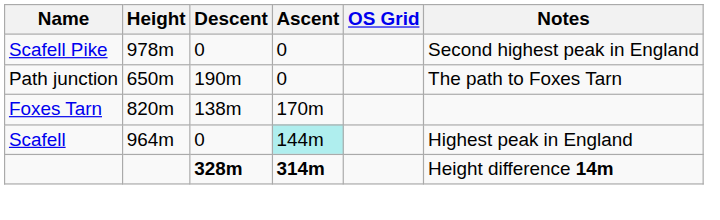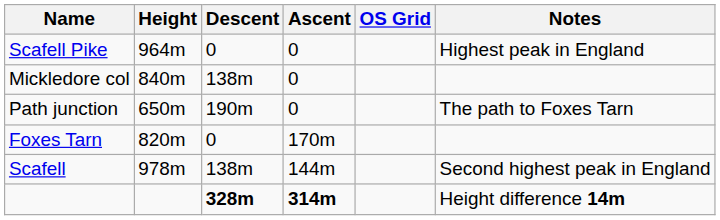Scafell Pike | Height: 978m -> 964m
Scafell Pike | Notes: Second highest peak in England -> Highest peak in England
+ row: Mickledore col | 840m | 138m | 0
Foxes Tarn | Descent: 138m -> 0
Scafell | Height: 964m -> 978m
Scafell | Descent: 0 -> 138m
Scafell | Ascent: paleturquoise background -> no background
Scafell | Notes: Highest peak in England -> Second highest peak in England
